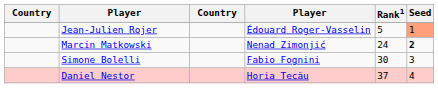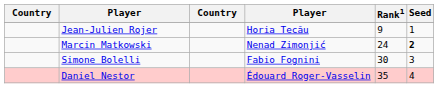Jean-Julien Rojer | column 4: Édouard Roger-Vasselin -> Horia Tecău
Jean-Julien Rojer | Rank1: 5 -> 9
Jean-Julien Rojer | Seed: lightsalmon background -> no background
Daniel Nestor | column 4: Horia Tecău -> Édouard Roger-Vasselin
Daniel Nestor | Rank1: 37 -> 35
